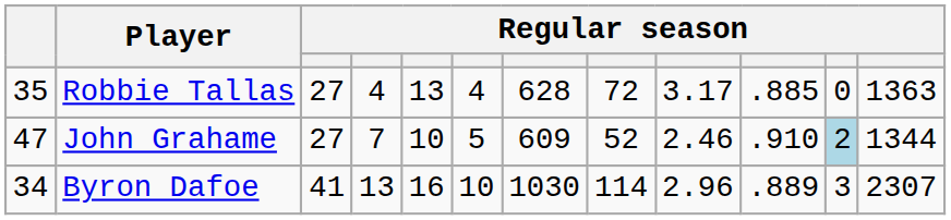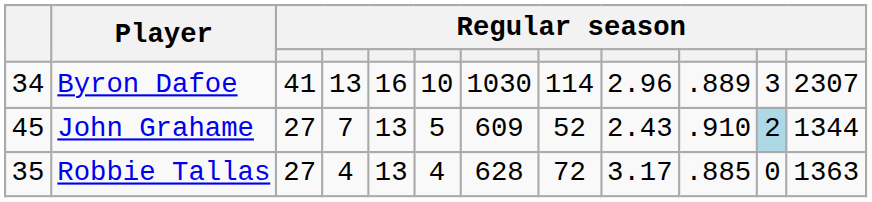rows swapped: Byron Dafoe <-> Robbie Tallas
John Grahame | column 1: 47 -> 45
John Grahame | column 5: 10 -> 13
John Grahame | column 9: 2.46 -> 2.43
